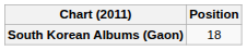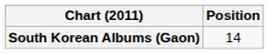South Korean Albums (Gaon) | Position: 18 -> 14
